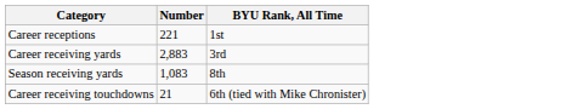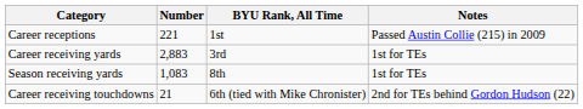+ column: Notes | Passed Austin Collie (215) in 2009 | 1st for TEs | 1st for TEs | 2nd for TEs behind Gordon Hudson (22)
